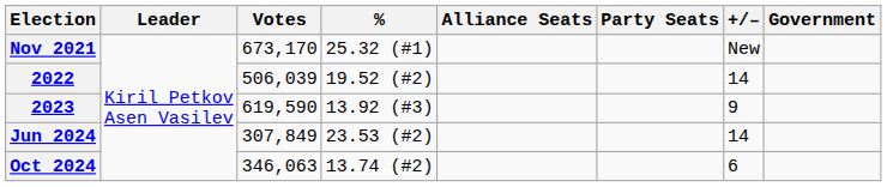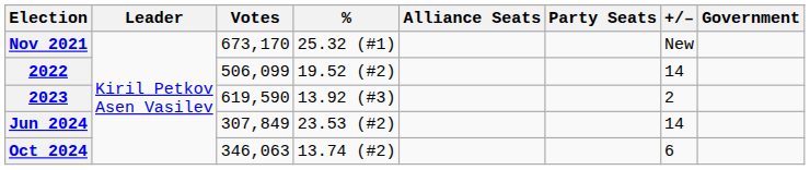2022 | Votes: 506,039 -> 506,099
2023 | +/–: 9 -> 2
